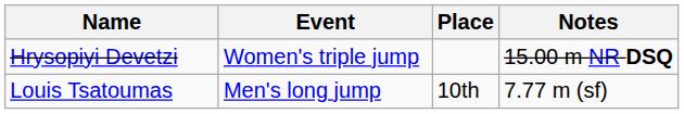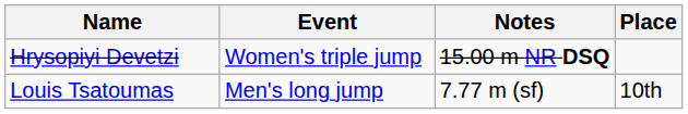columns swapped: Place <-> Notes
